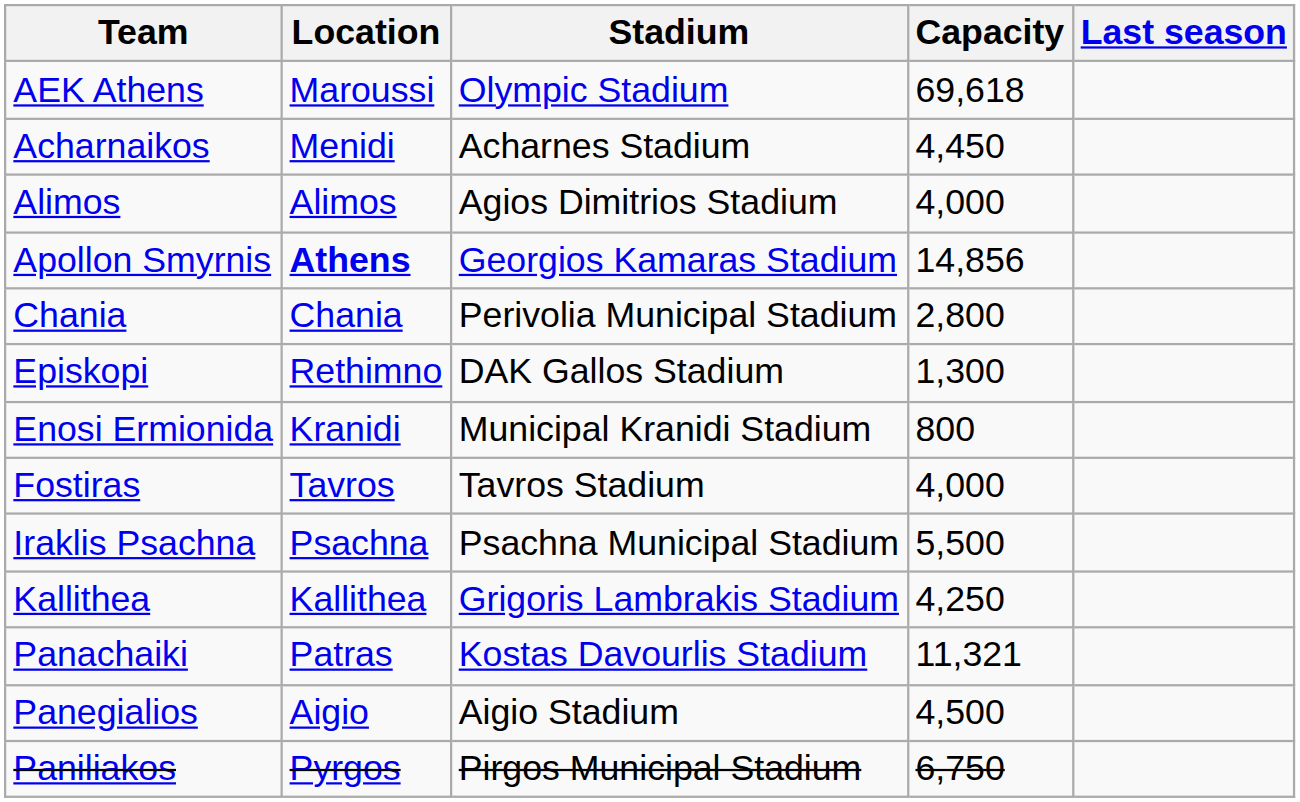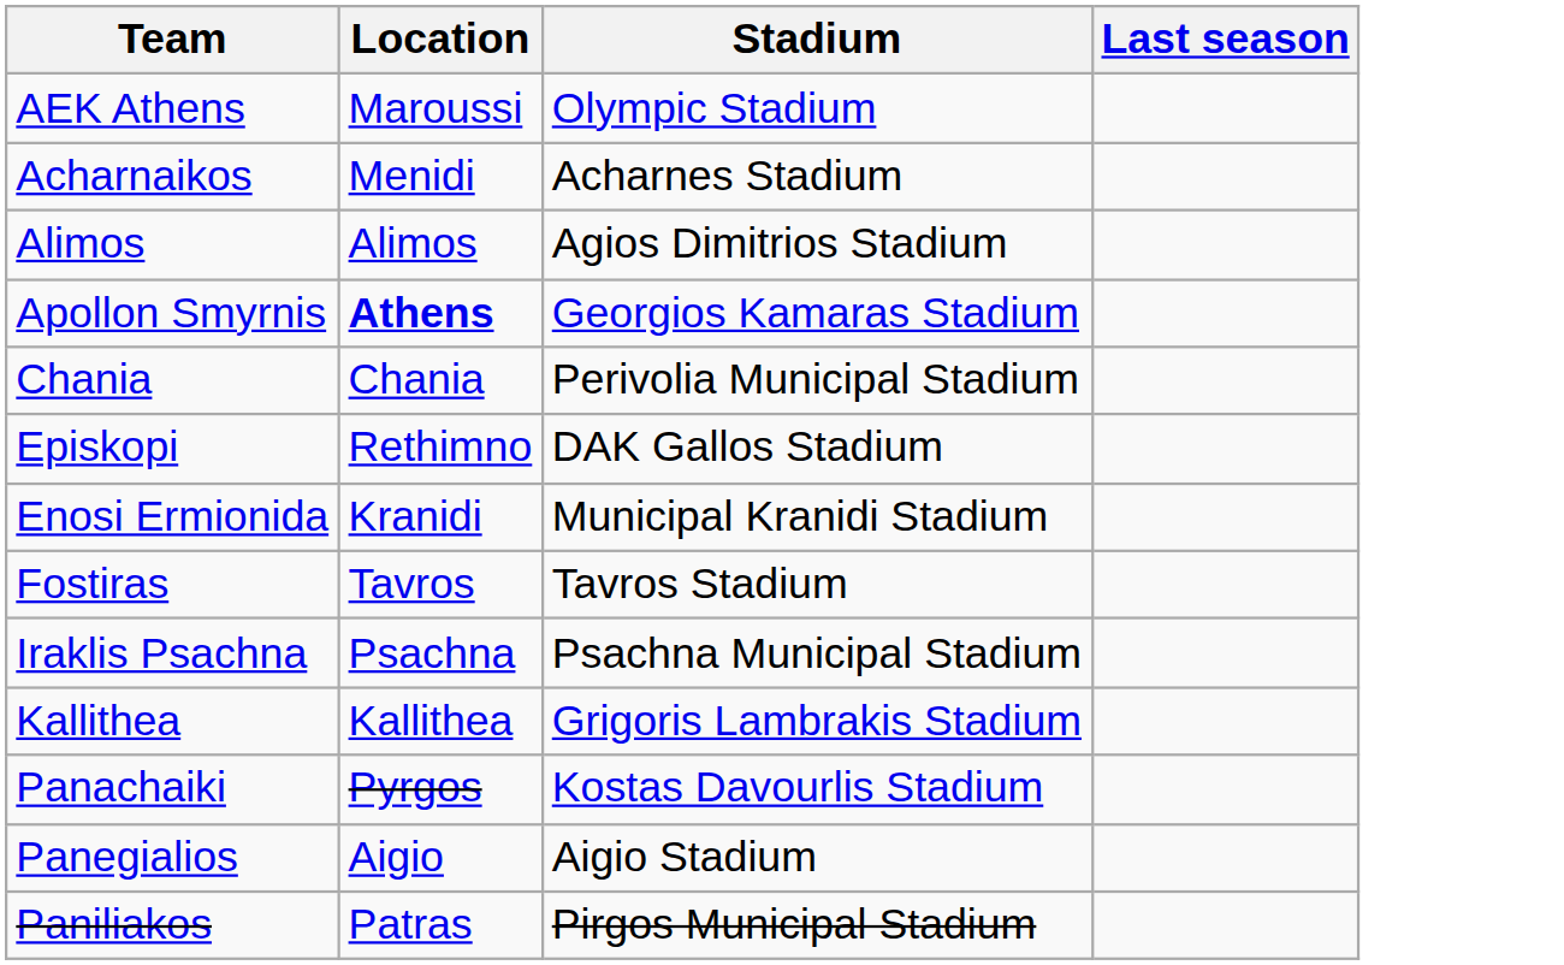- column: Capacity | 69,618 | 4,450 | 4,000 | 14,856 | 2,800 | 1,300 | 800 | 4,000 | 5,500 | 4,250 | 11,321 | 4,500 | 6,750
Panachaiki | Location: Patras -> Pyrgos
Paniliakos | Location: Pyrgos -> Patras
